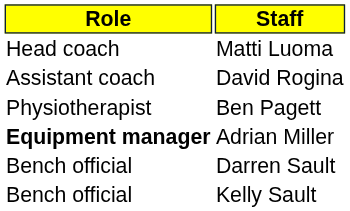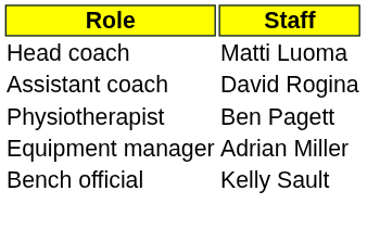Adrian Miller | Role: bold -> normal
- row: Bench official | Darren Sault
